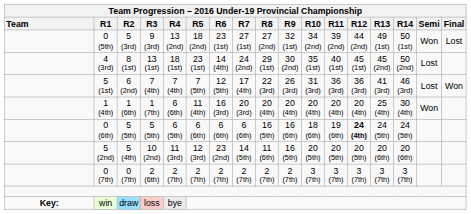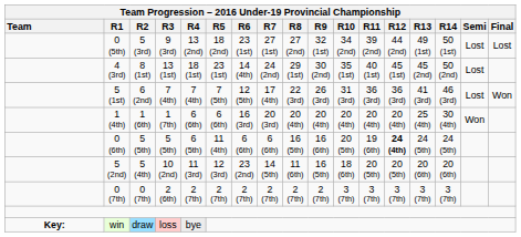0 (5th) | column 16: Won -> Lost
1 (4th) | column 6: 11 (4th) -> 6 (6th)
0 (6th) | column 6: 6 (6th) -> 11 (4th)
0 (6th) | column 11: 18 (6th) -> 20 (5th)
5 (2nd) | column 11: 20 (5th) -> 18 (6th)
